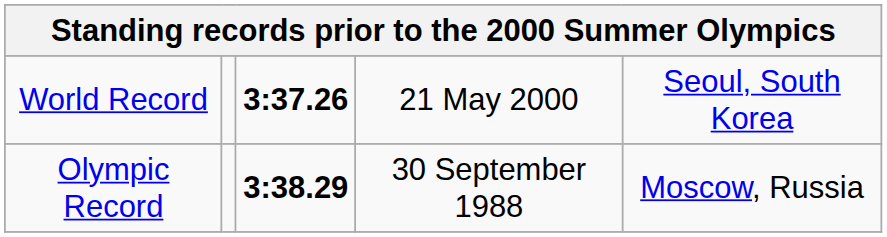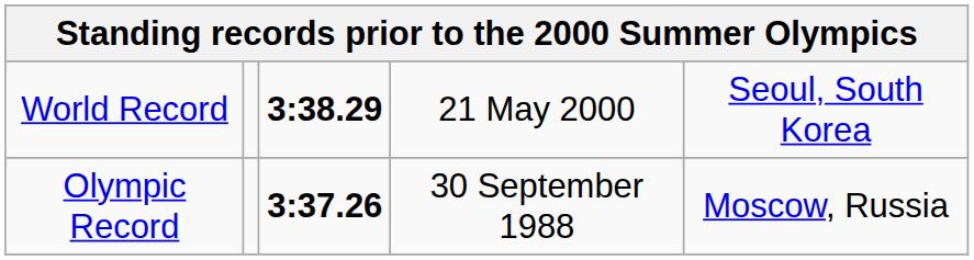World Record | column 3: 3:37.26 -> 3:38.29
Olympic Record | column 3: 3:38.29 -> 3:37.26
